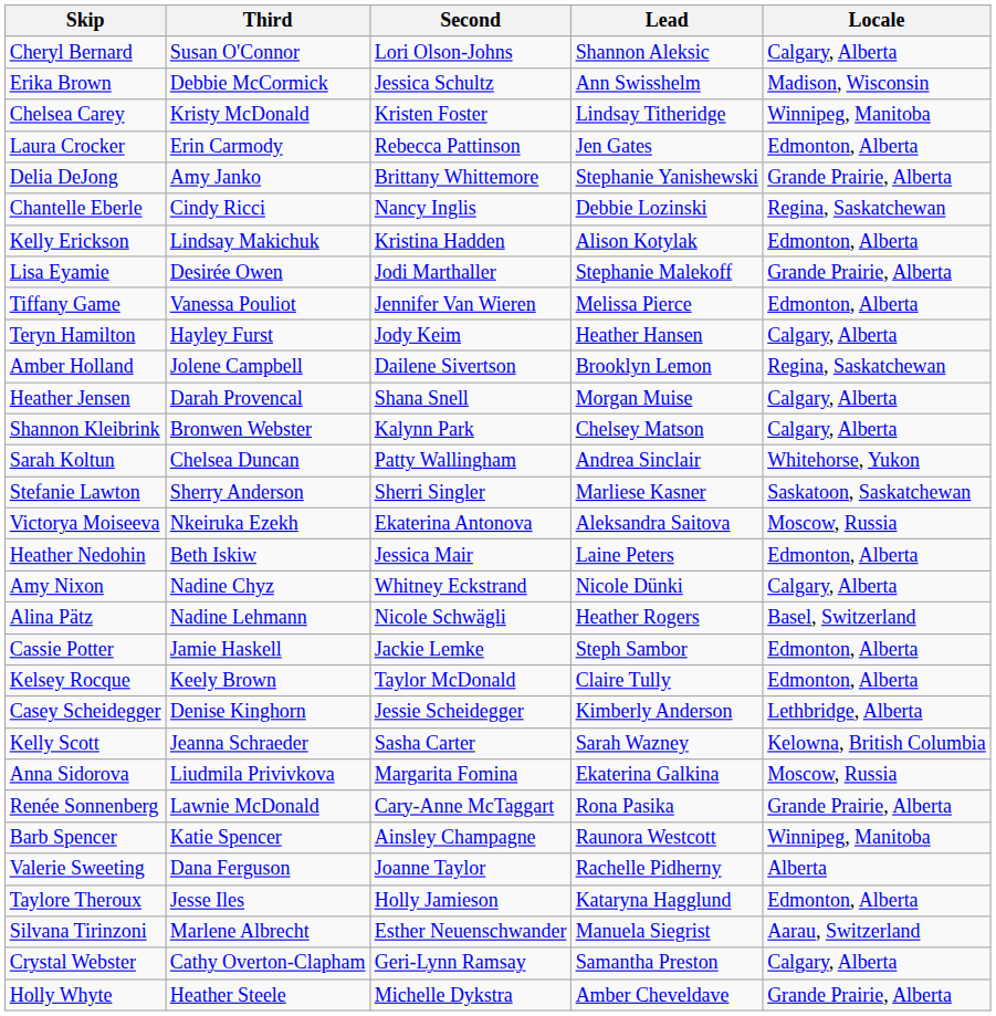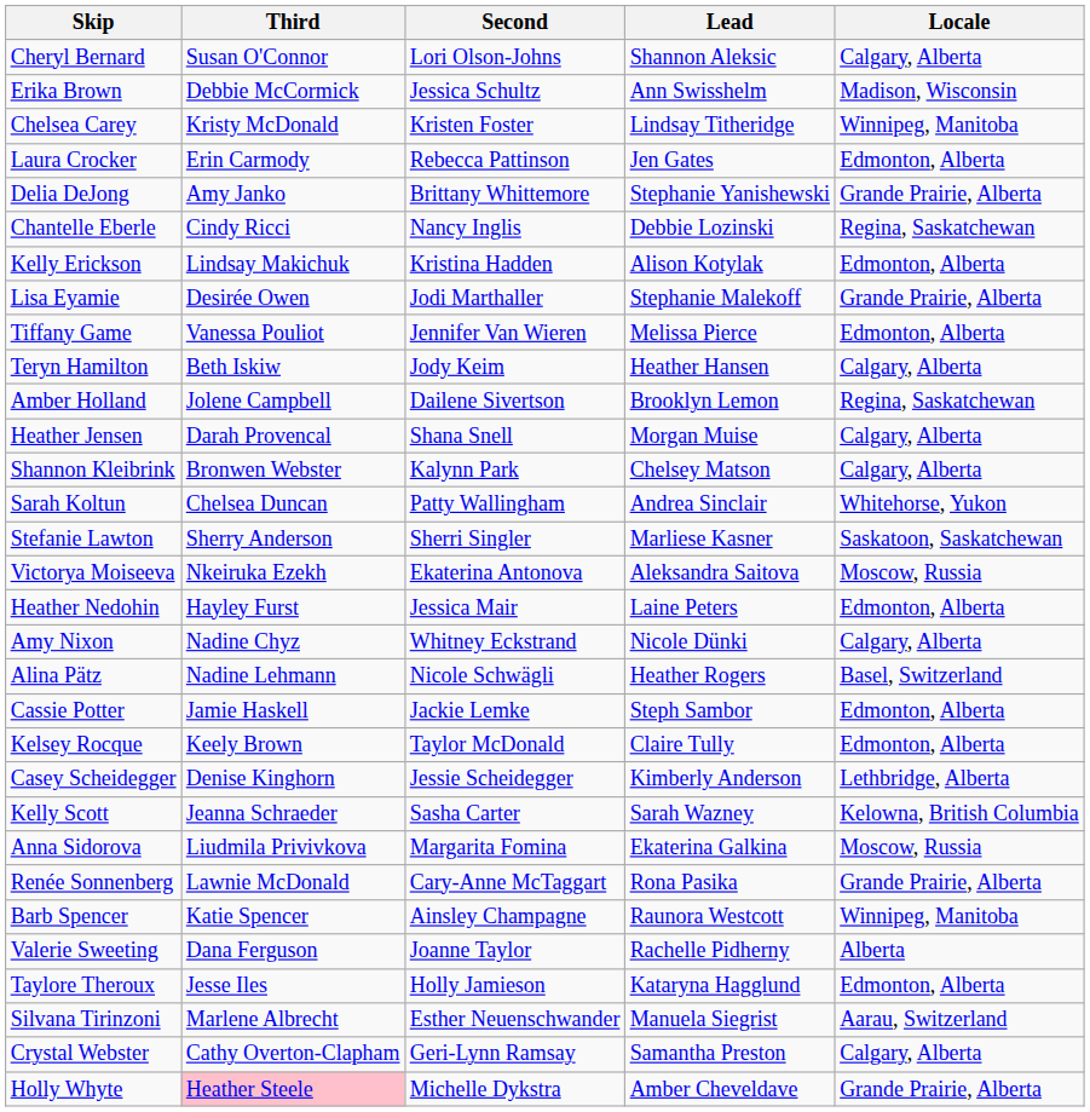Teryn Hamilton | Third: Hayley Furst -> Beth Iskiw
Heather Nedohin | Third: Beth Iskiw -> Hayley Furst
Holly Whyte | Third: no background -> pink background
